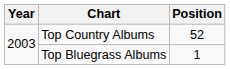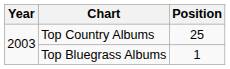Top Country Albums | Position: 52 -> 25
